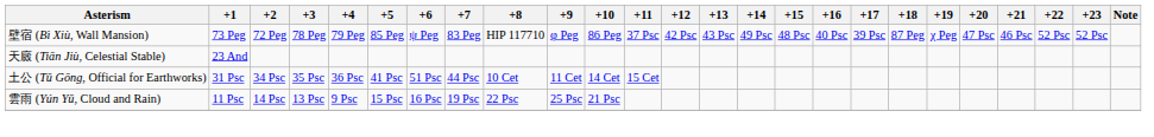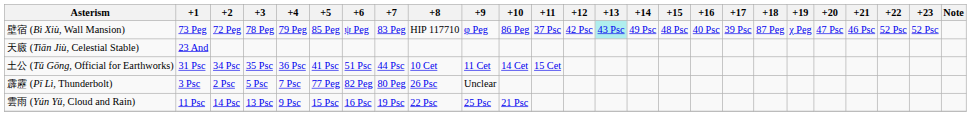壁宿 (Bì Xiù, Wall Mansion) | +13: no background -> paleturquoise background
+ row: 霹靂 (Pī Lì, Thunderbolt) | 3 Psc | 2 Psc | 5 Psc | 7 Psc | 77 Peg | 82 Peg | 80 Peg | 26 Psc | Unclear
